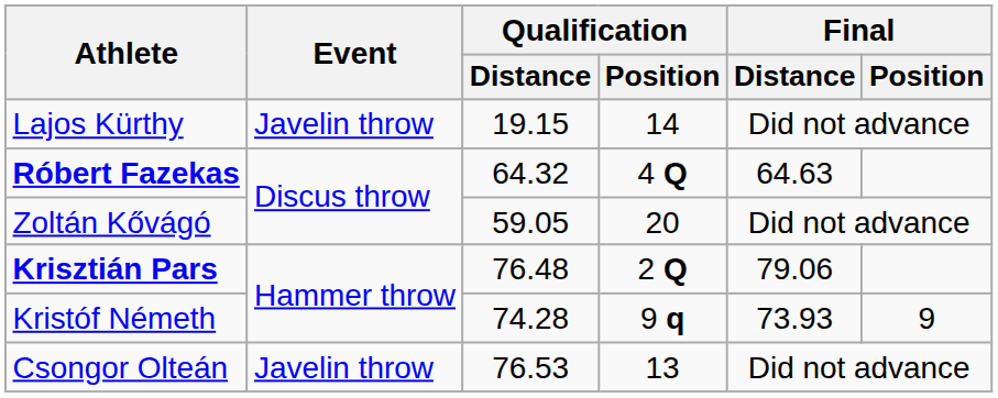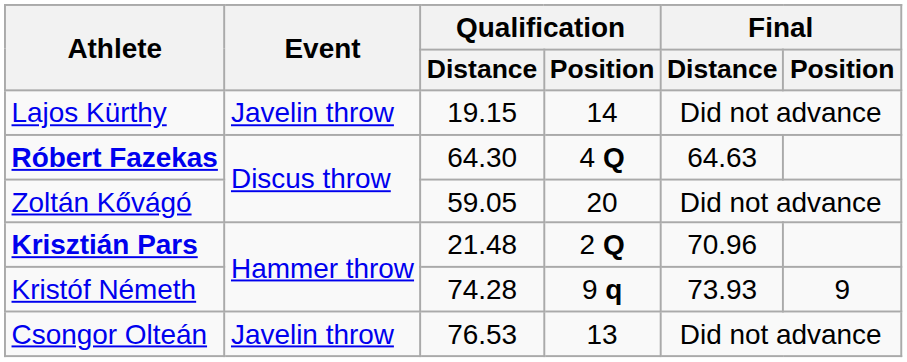Róbert Fazekas | Qualification / Distance: 64.32 -> 64.30
Krisztián Pars | Qualification / Distance: 76.48 -> 21.48
Krisztián Pars | Final / Distance: 79.06 -> 70.96
